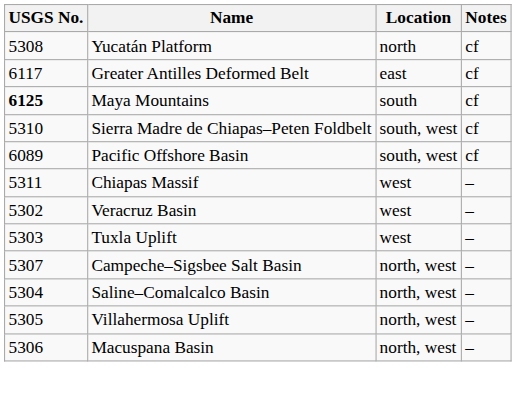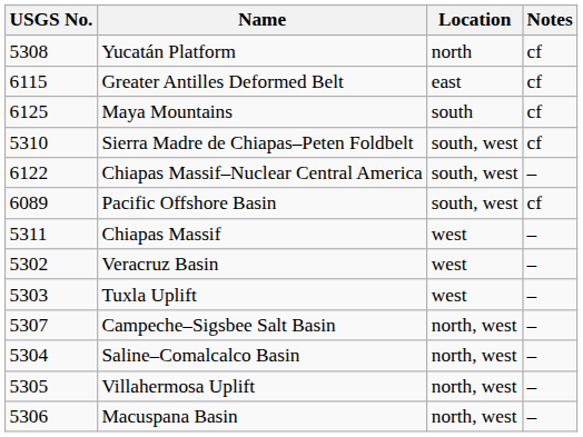Greater Antilles Deformed Belt | USGS No.: 6117 -> 6115
Maya Mountains | USGS No.: bold -> normal
+ row: 6122 | Chiapas Massif–Nuclear Central America | south, west | –
